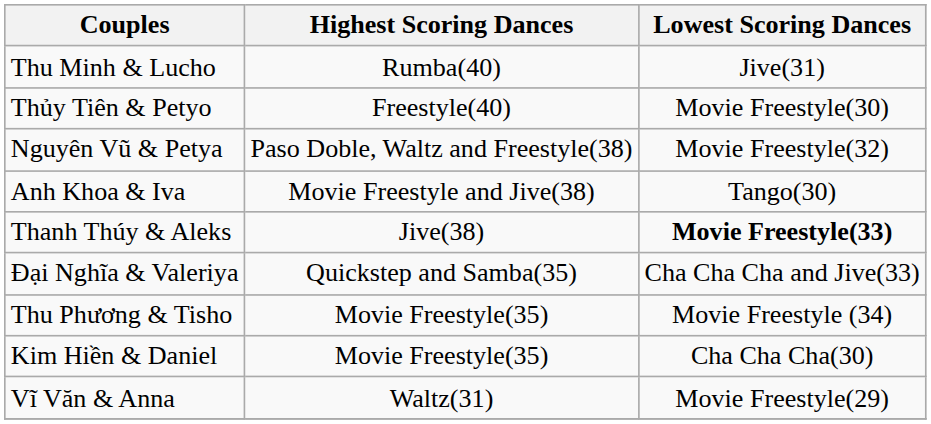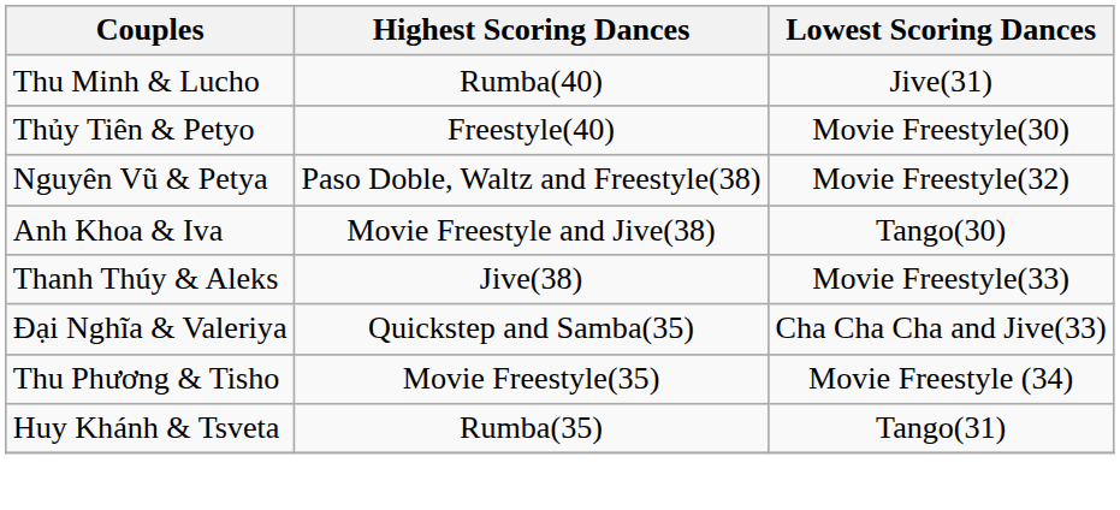Thanh Thúy & Aleks | Lowest Scoring Dances: bold -> normal
+ row: Huy Khánh & Tsveta | Rumba(35) | Tango(31)
- row: Kim Hiền & Daniel | Movie Freestyle(35) | Cha Cha Cha(30)
- row: Vĩ Văn & Anna | Waltz(31) | Movie Freestyle(29)
